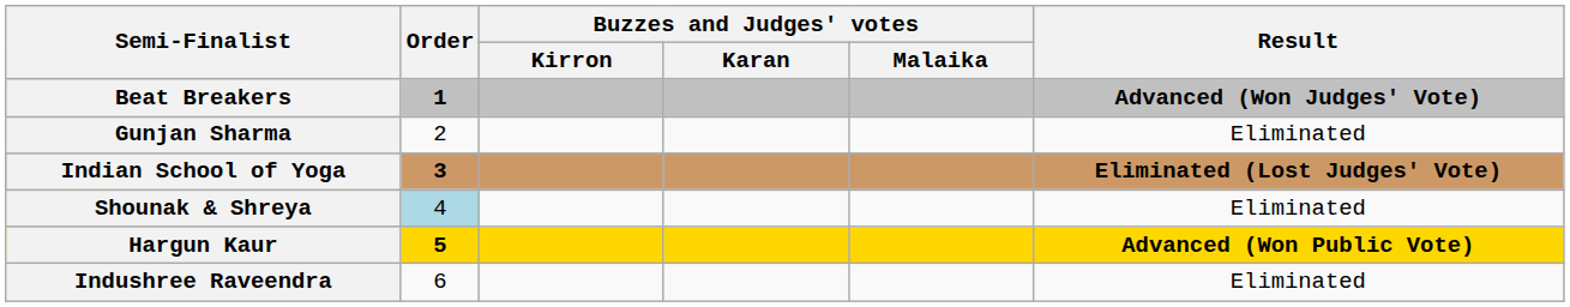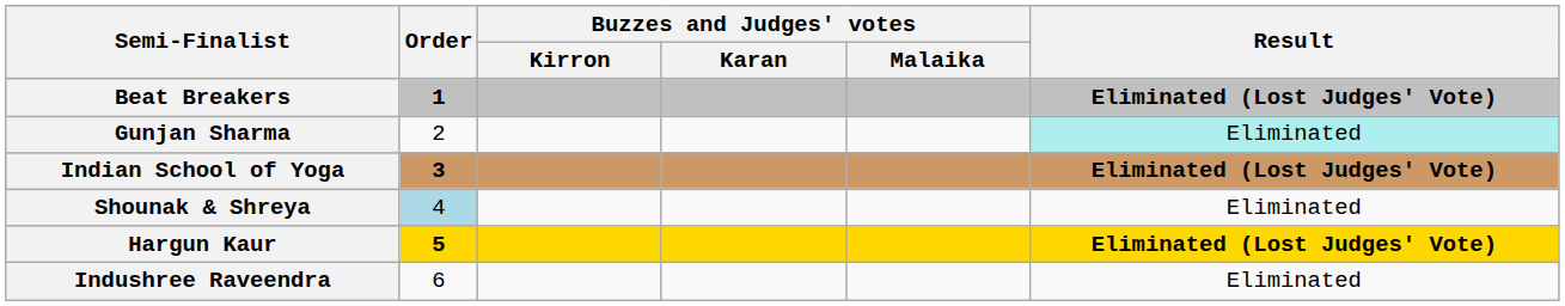Beat Breakers | Result: Advanced (Won Judges' Vote) -> Eliminated (Lost Judges' Vote)
Gunjan Sharma | Result: no background -> paleturquoise background
Hargun Kaur | Result: Advanced (Won Public Vote) -> Eliminated (Lost Judges' Vote)
